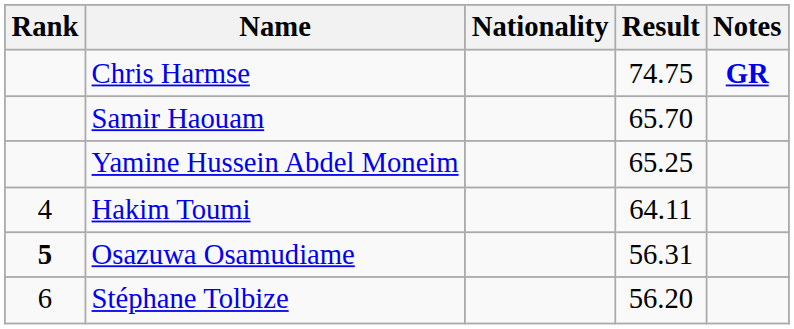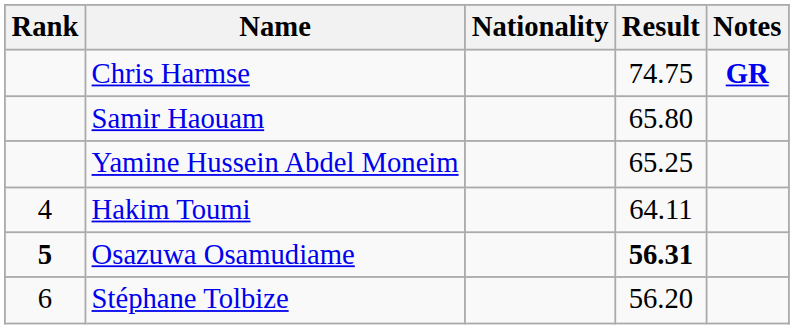Samir Haouam | Result: 65.70 -> 65.80
Osazuwa Osamudiame | Result: normal -> bold
